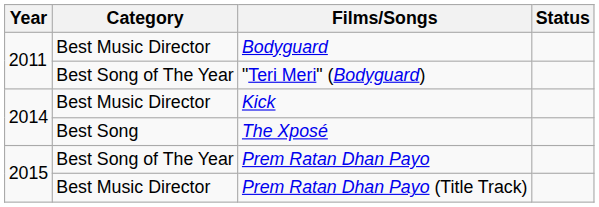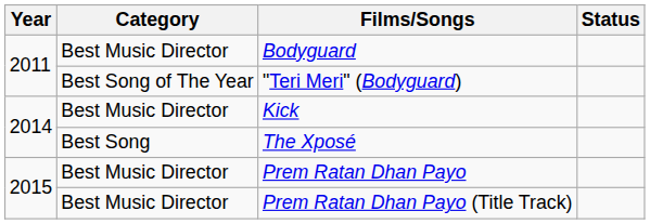Prem Ratan Dhan Payo | Category: Best Song of The Year -> Best Music Director
